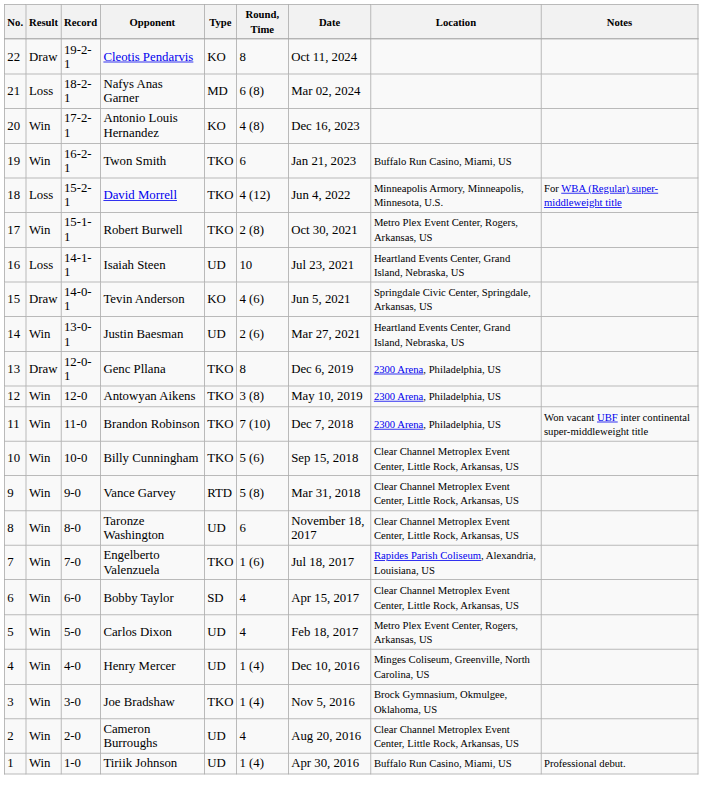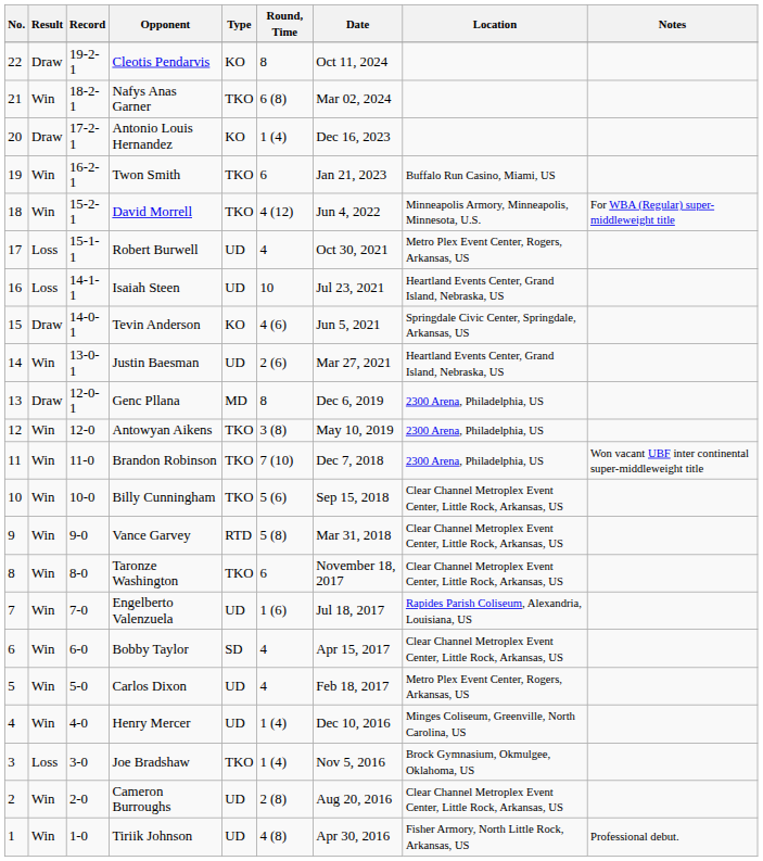Nafys Anas Garner | Result: Loss -> Win
Nafys Anas Garner | Type: MD -> TKO
Antonio Louis Hernandez | Result: Win -> Draw
Antonio Louis Hernandez | Round, Time: 4 (8) -> 1 (4)
David Morrell | Result: Loss -> Win
Robert Burwell | Result: Win -> Loss
Robert Burwell | Type: TKO -> UD
Robert Burwell | Round, Time: 2 (8) -> 4
Genc Pllana | Type: TKO -> MD
Taronze Washington | Type: UD -> TKO
Engelberto Valenzuela | Type: TKO -> UD
Joe Bradshaw | Result: Win -> Loss
Cameron Burroughs | Round, Time: 4 -> 2 (8)
Tiriik Johnson | Round, Time: 1 (4) -> 4 (8)
Tiriik Johnson | Location: Buffalo Run Casino, Miami, US -> Fisher Armory, North Little Rock, Arkansas, US
